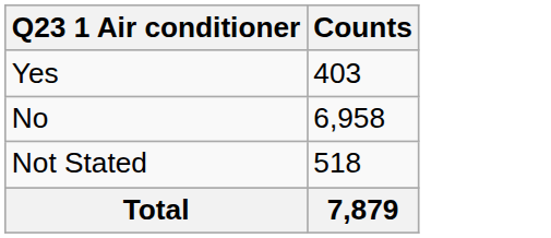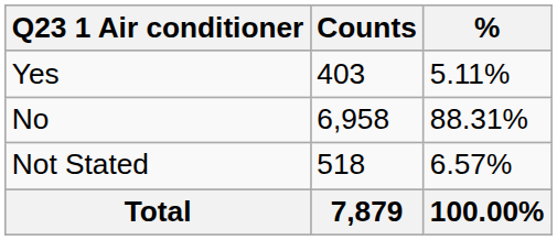+ column: % | 5.11% | 88.31% | 6.57% | 100.00%
